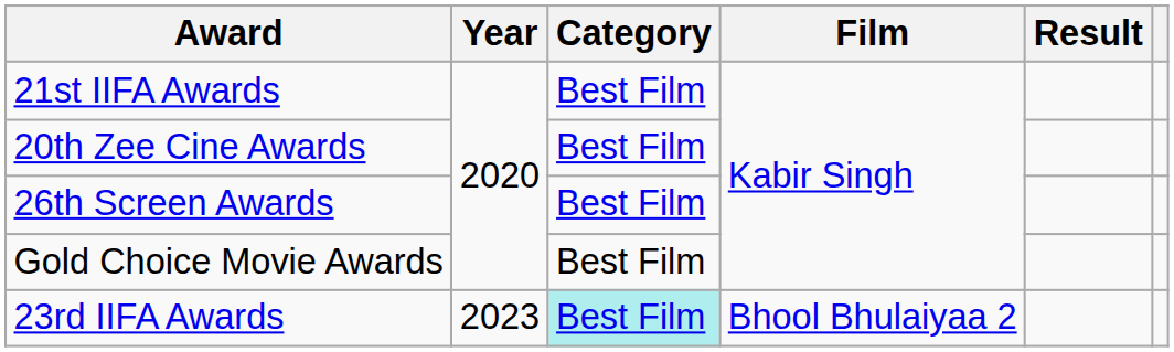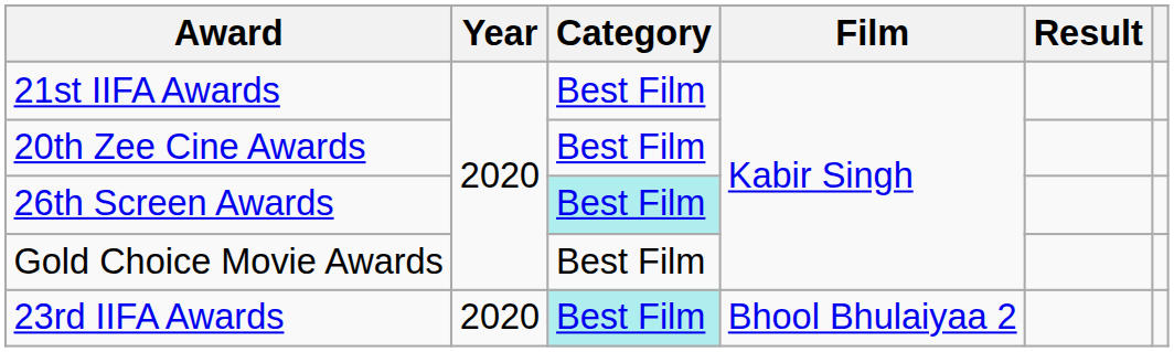26th Screen Awards | Category: no background -> paleturquoise background
23rd IIFA Awards | Year: 2023 -> 2020
